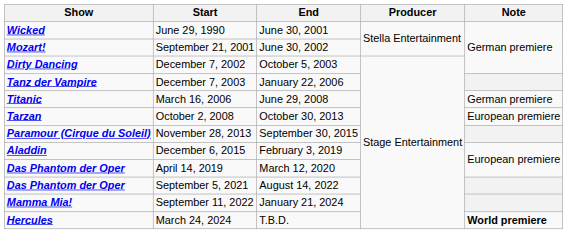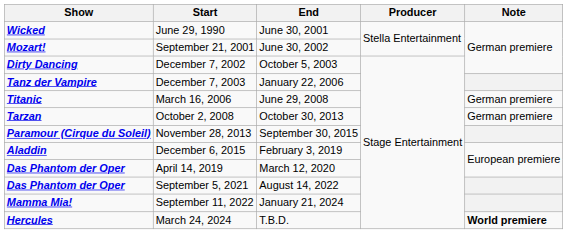October 2, 2008 | Note: European premiere -> German premiere
